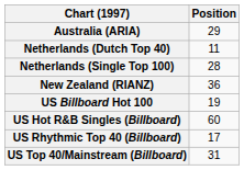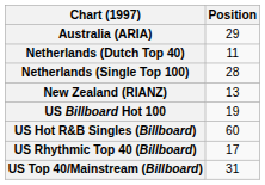New Zealand (RIANZ) | Position: 36 -> 13
